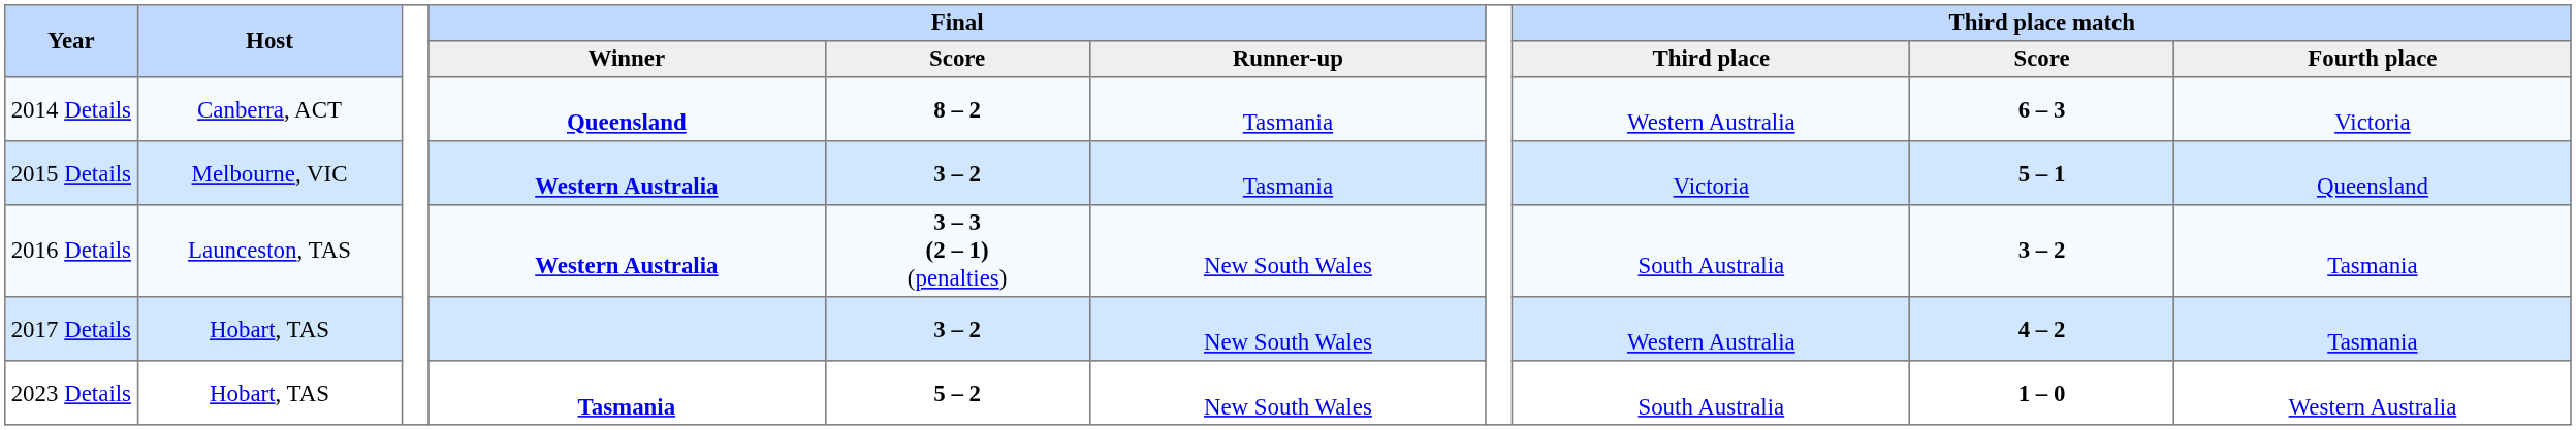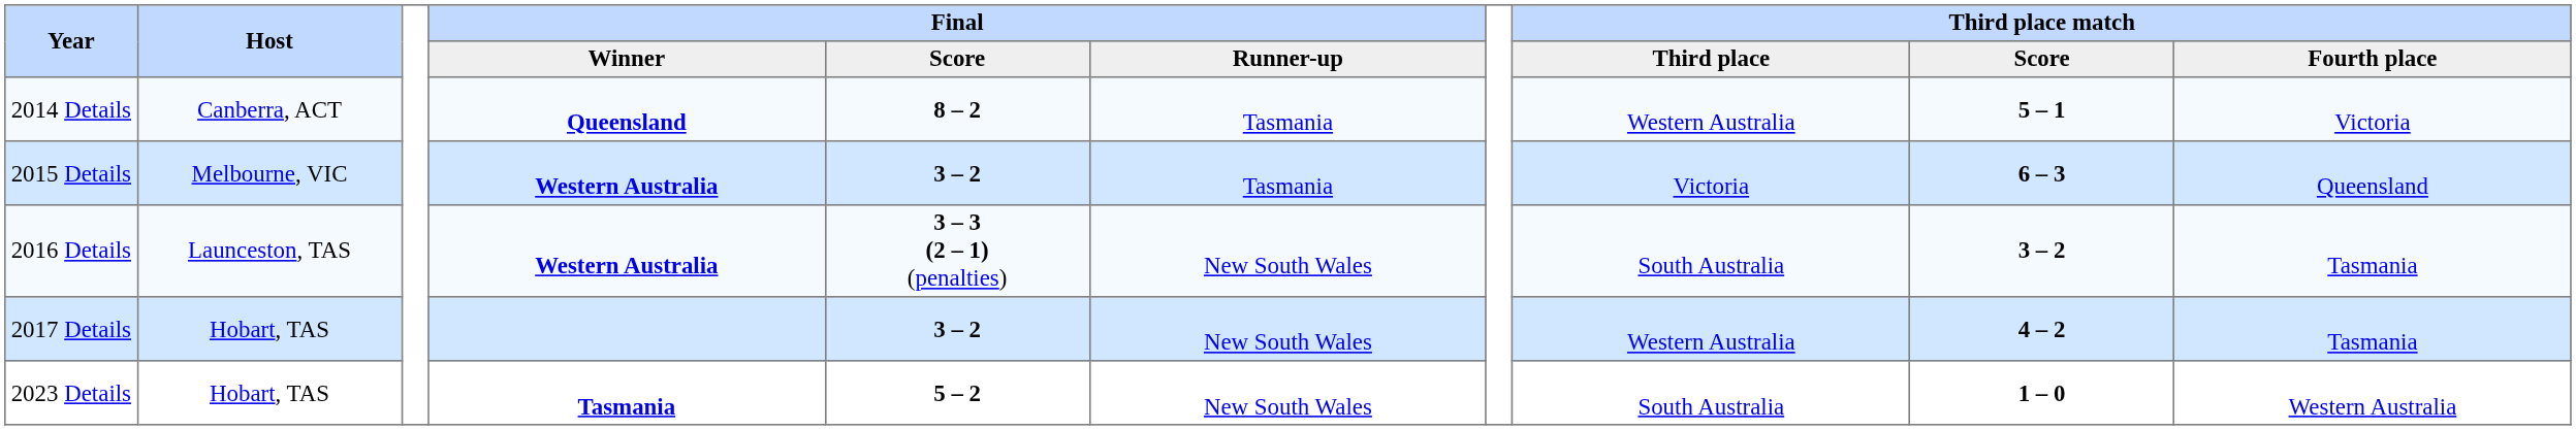2014 Details | Third place match / Score: 6 – 3 -> 5 – 1
2015 Details | Third place match / Score: 5 – 1 -> 6 – 3
